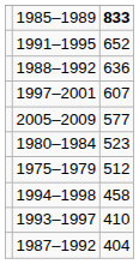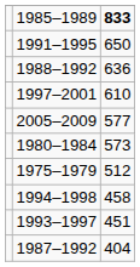1991–1995 | column 3: 652 -> 650
1997–2001 | column 3: 607 -> 610
1980–1984 | column 3: 523 -> 573
1993–1997 | column 3: 410 -> 451
